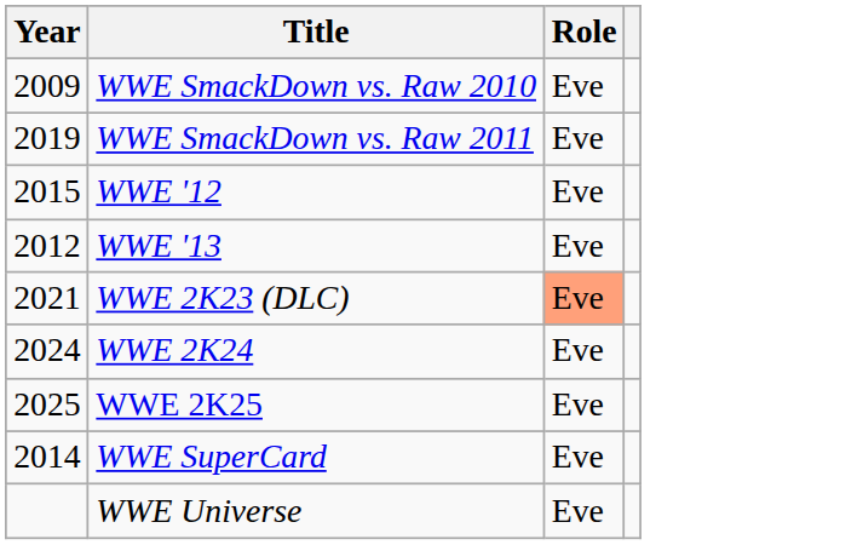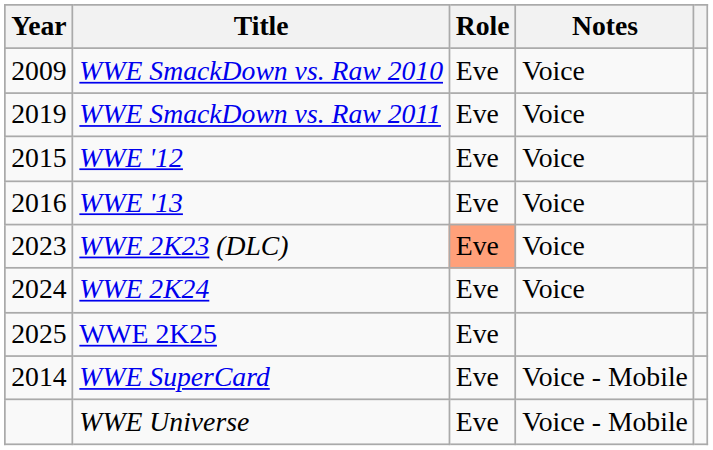+ column: Notes | Voice | Voice | Voice | Voice | Voice | Voice | Voice - Mobile | Voice - Mobile
WWE '13 | Year: 2012 -> 2016
WWE 2K23 (DLC) | Year: 2021 -> 2023
